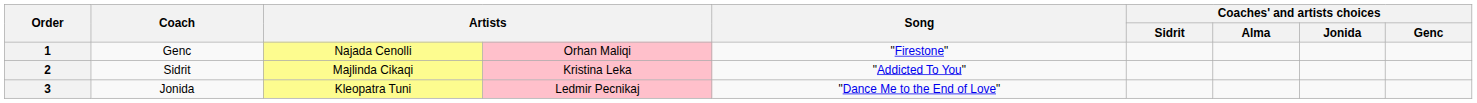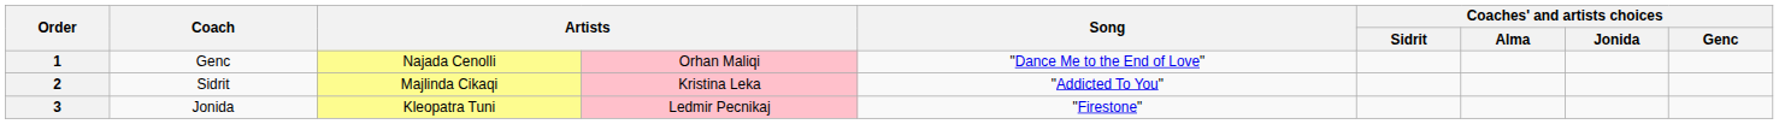1 | Song: "Firestone" -> "Dance Me to the End of Love"
3 | Song: "Dance Me to the End of Love" -> "Firestone"
